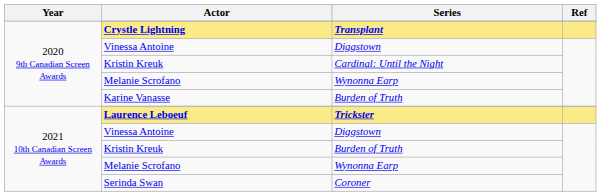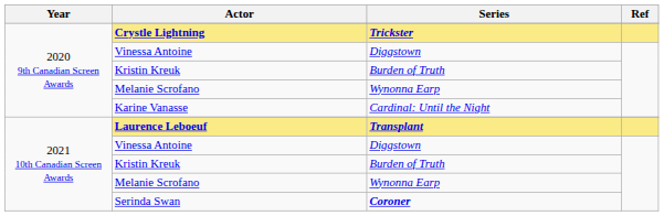Crystle Lightning | Series: Transplant -> Trickster
2020 9th Canadian Screen Awards / Kristin Kreuk | Series: Cardinal: Until the Night -> Burden of Truth
Karine Vanasse | Series: Burden of Truth -> Cardinal: Until the Night
Laurence Leboeuf | Series: Trickster -> Transplant
Serinda Swan | Series: normal -> bold
